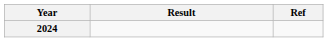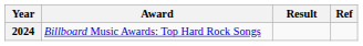+ column: Award | Billboard Music Awards: Top Hard Rock Songs
